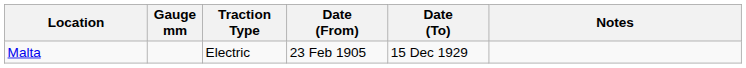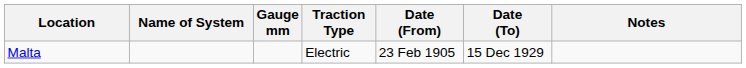+ column: Name of System
